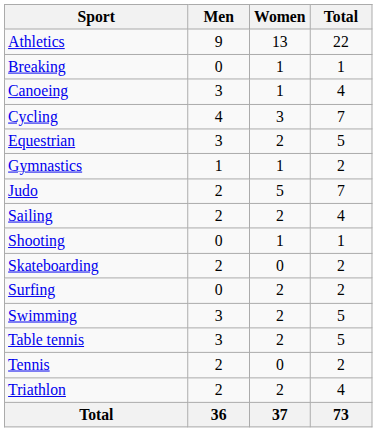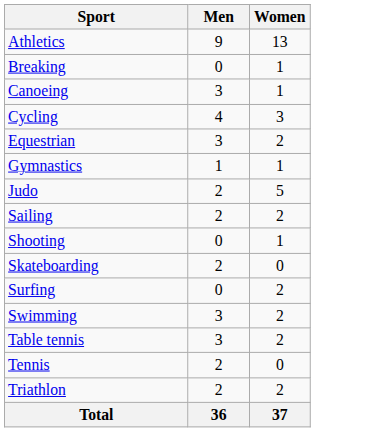- column: Total | 22 | 1 | 4 | 7 | 5 | 2 | 7 | 4 | 1 | 2 | 2 | 5 | 5 | 2 | 4 | 73
